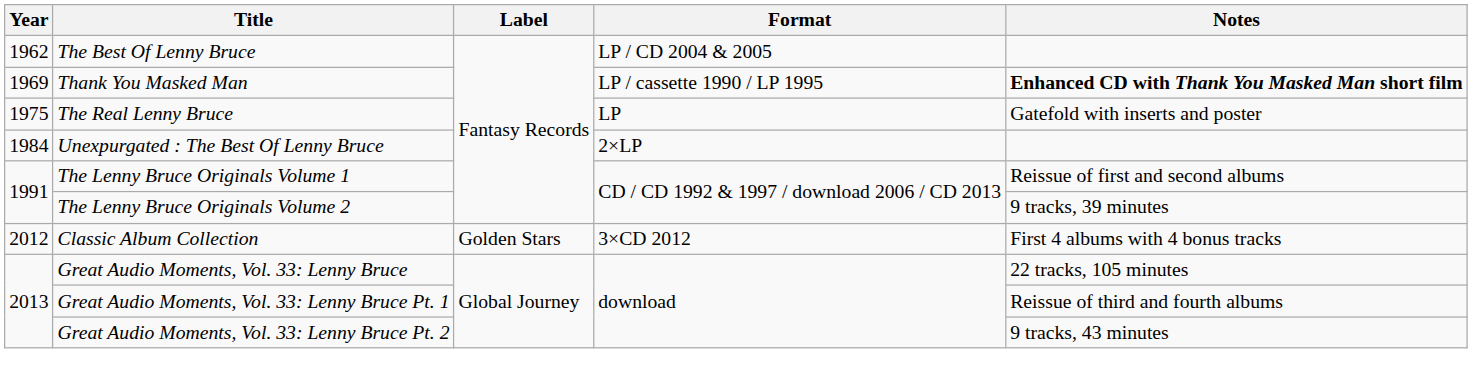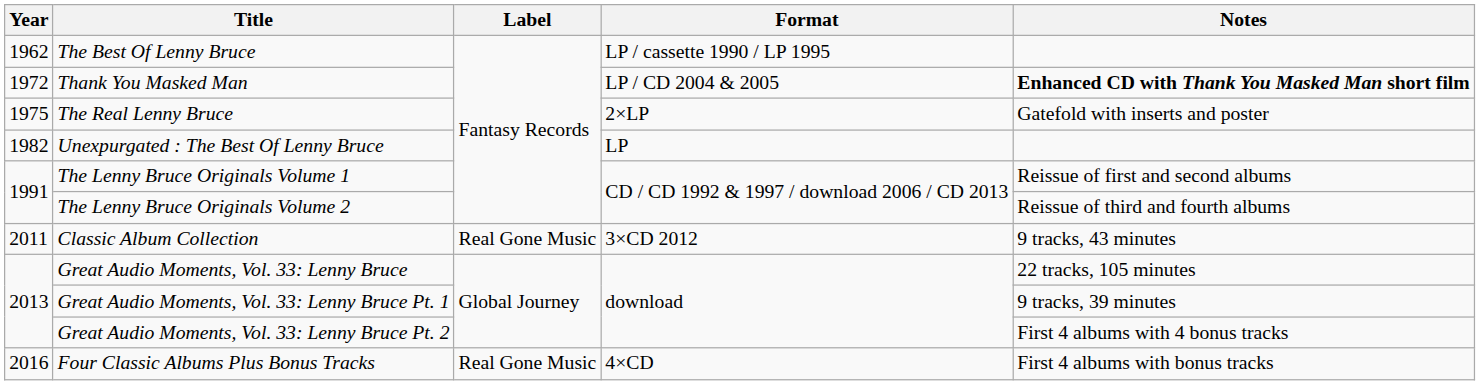The Best Of Lenny Bruce | Format: LP / CD 2004 & 2005 -> LP / cassette 1990 / LP 1995
Thank You Masked Man | Year: 1969 -> 1972
Thank You Masked Man | Format: LP / cassette 1990 / LP 1995 -> LP / CD 2004 & 2005
The Real Lenny Bruce | Format: LP -> 2×LP
Unexpurgated : The Best Of Lenny Bruce | Year: 1984 -> 1982
Unexpurgated : The Best Of Lenny Bruce | Format: 2×LP -> LP
The Lenny Bruce Originals Volume 2 | Notes: 9 tracks, 39 minutes -> Reissue of third and fourth albums
Classic Album Collection | Year: 2012 -> 2011
Classic Album Collection | Label: Golden Stars -> Real Gone Music
Classic Album Collection | Notes: First 4 albums with 4 bonus tracks -> 9 tracks, 43 minutes
Great Audio Moments, Vol. 33: Lenny Bruce Pt. 1 | Notes: Reissue of third and fourth albums -> 9 tracks, 39 minutes
Great Audio Moments, Vol. 33: Lenny Bruce Pt. 2 | Notes: 9 tracks, 43 minutes -> First 4 albums with 4 bonus tracks
+ row: 2016 | Four Classic Albums Plus Bonus Tracks | Real Gone Music | 4×CD | First 4 albums with bonus tracks
